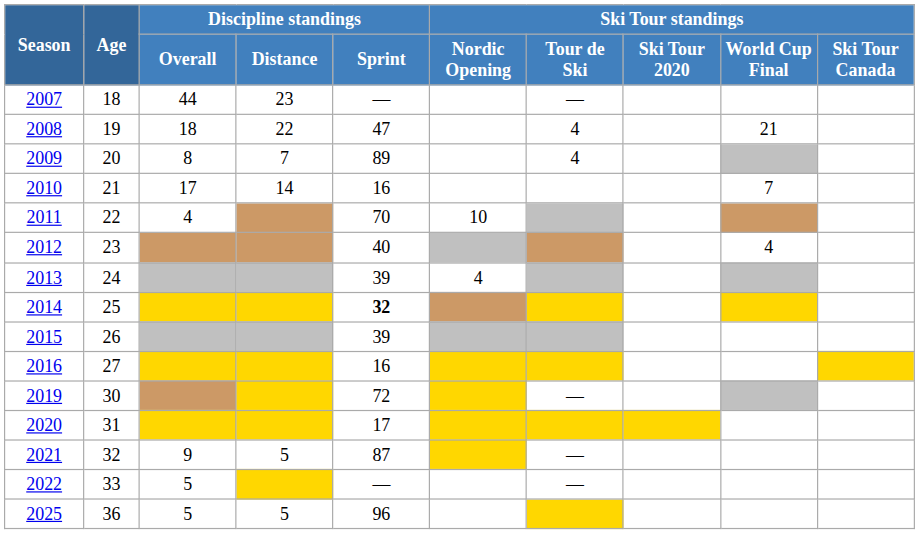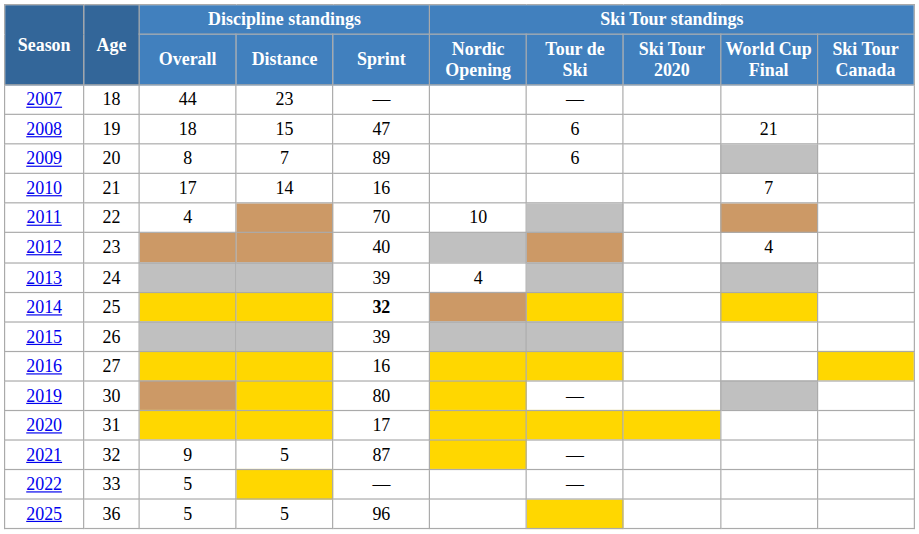2008 | Discipline standings / Distance: 22 -> 15
2008 | Ski Tour standings / Tour de Ski: 4 -> 6
2009 | Ski Tour standings / Tour de Ski: 4 -> 6
2019 | Discipline standings / Sprint: 72 -> 80
